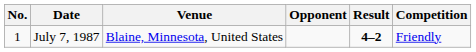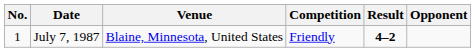columns swapped: Opponent <-> Competition
